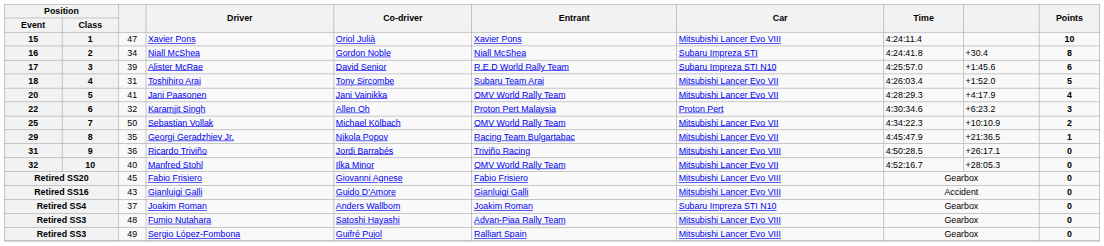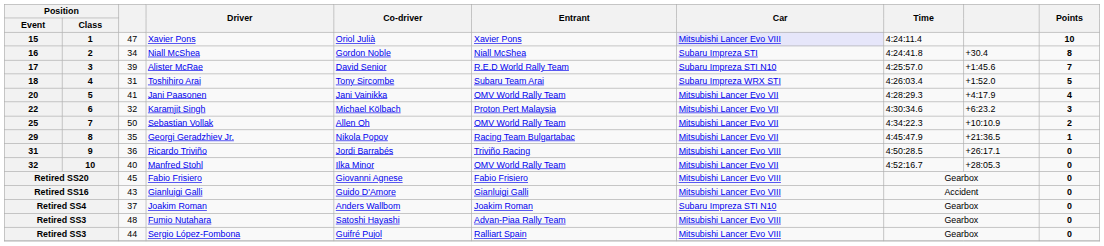15 | Car: no background -> lavender background
17 | Points: 6 -> 7
18 | Car: Mitsubishi Lancer Evo VII -> Subaru Impreza WRX STI
22 | Co-driver: Allen Oh -> Michael Kölbach
22 | Car: Proton Pert -> Mitsubishi Lancer Evo VII
25 | Co-driver: Michael Kölbach -> Allen Oh
Retired SS3 / Sergio López-Fombona | column 3: 49 -> 44
